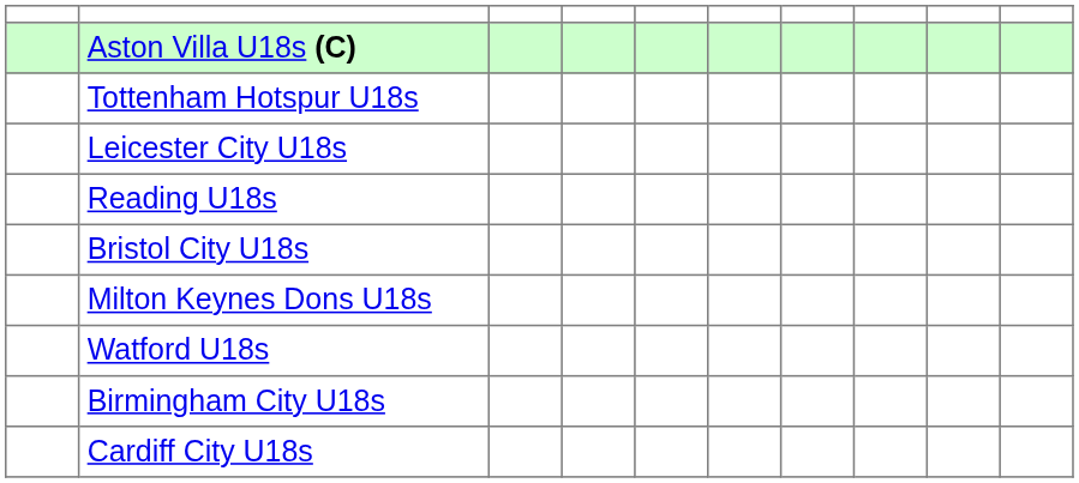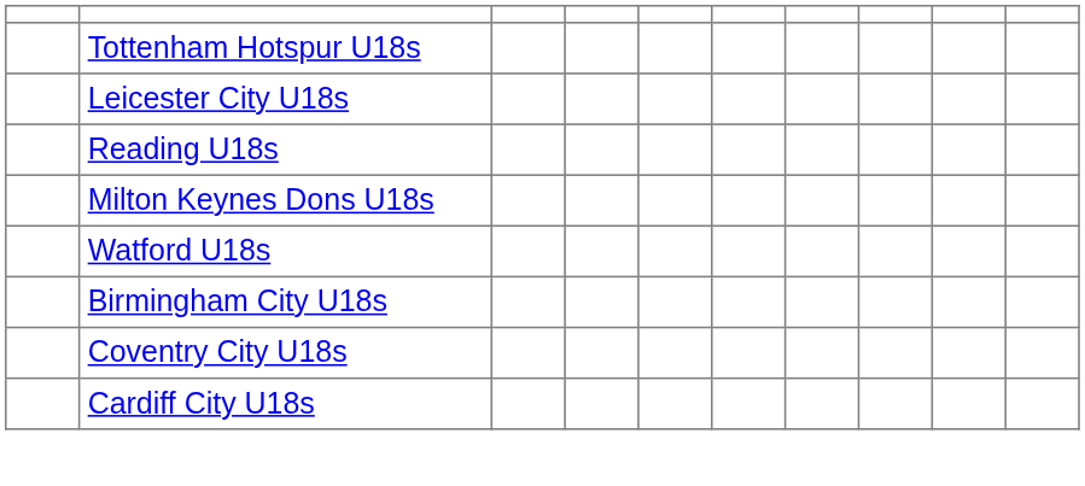- row: Aston Villa U18s (C)
- row: Bristol City U18s
+ row: Coventry City U18s
